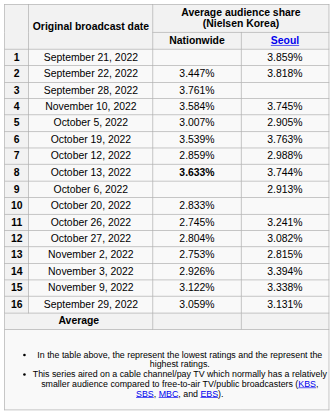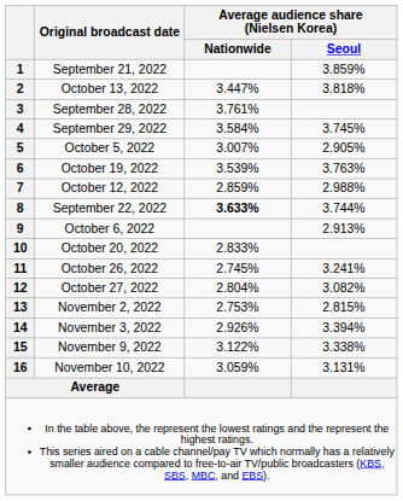2 | Original broadcast date: September 22, 2022 -> October 13, 2022
4 | Original broadcast date: November 10, 2022 -> September 29, 2022
8 | Original broadcast date: October 13, 2022 -> September 22, 2022
16 | Original broadcast date: September 29, 2022 -> November 10, 2022
